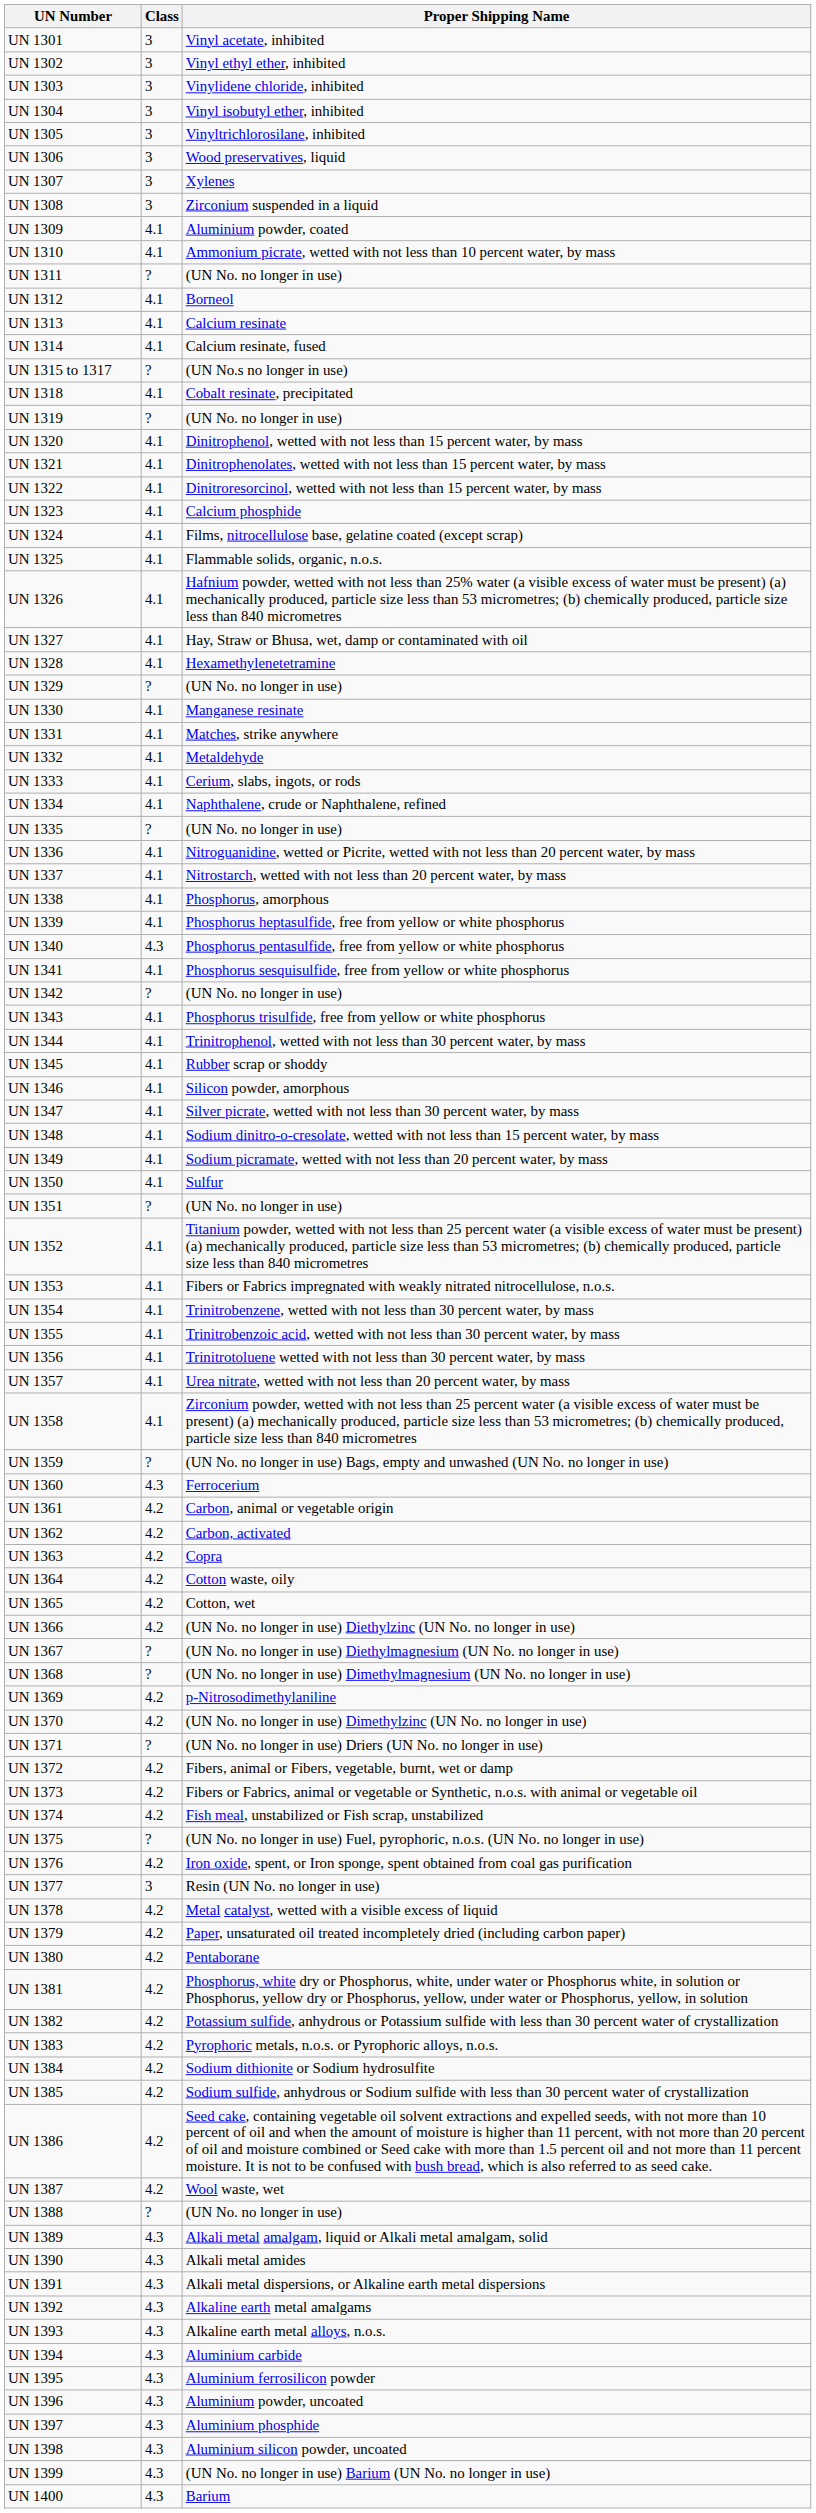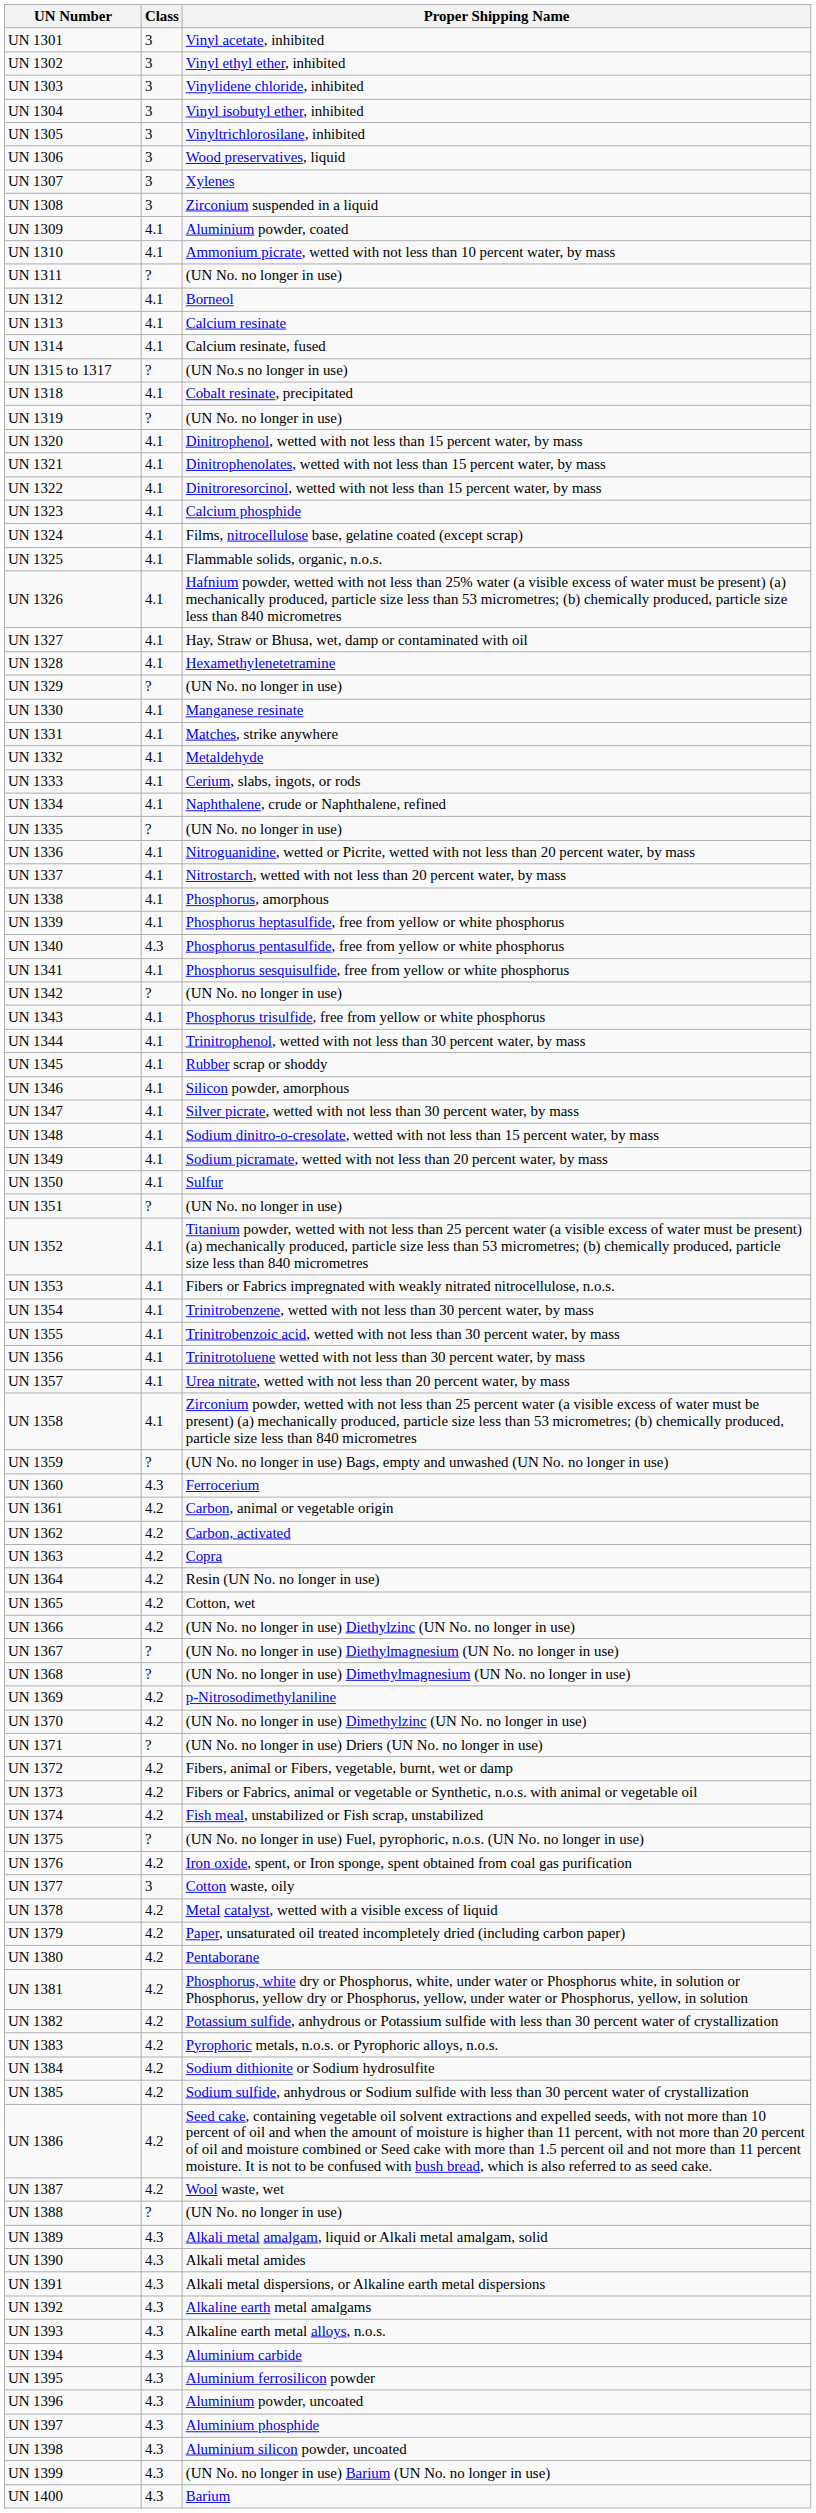UN 1364 | Proper Shipping Name: Cotton waste, oily -> Resin (UN No. no longer in use)
UN 1377 | Proper Shipping Name: Resin (UN No. no longer in use) -> Cotton waste, oily
